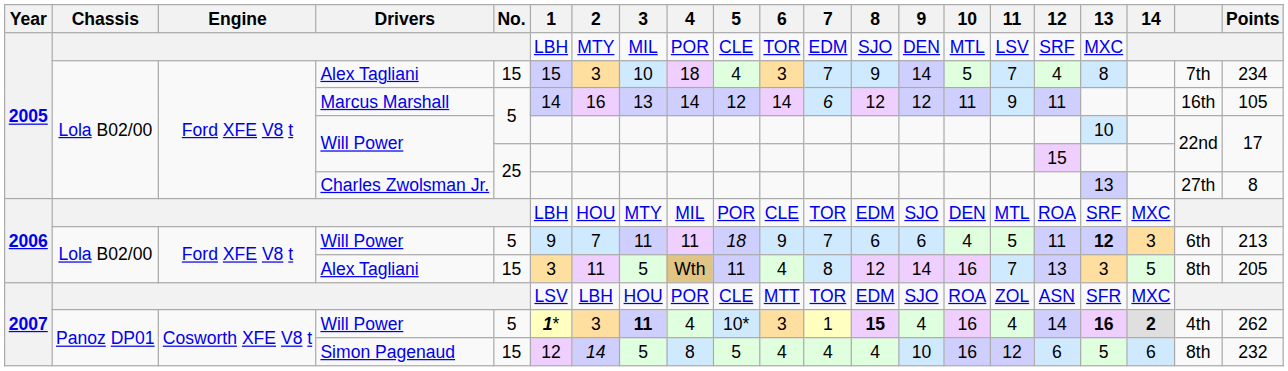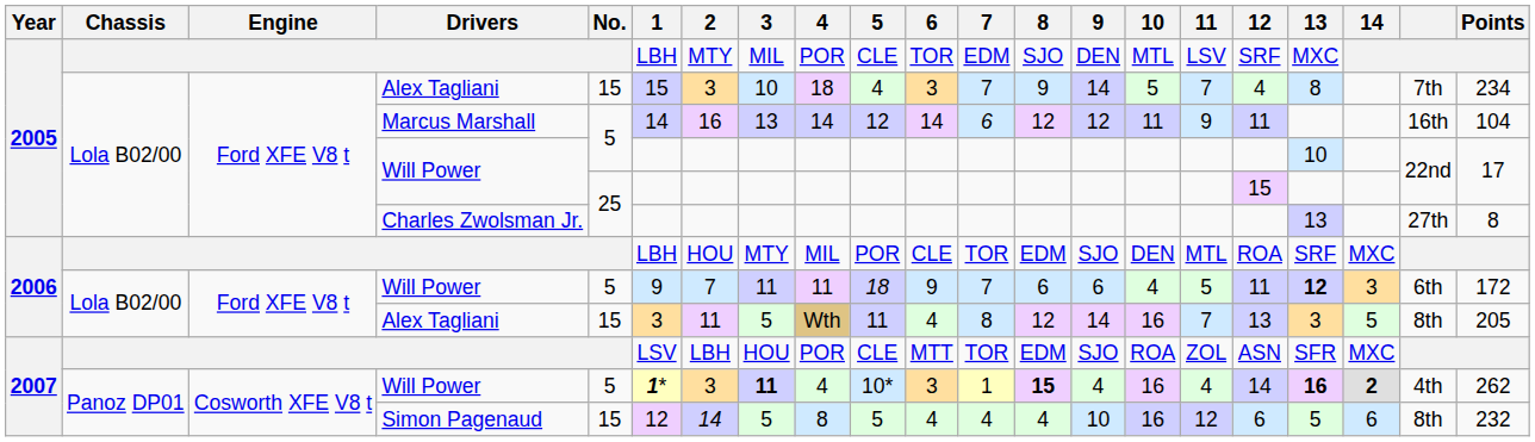Marcus Marshall | Points: 105 -> 104
2006 / Will Power | Points: 213 -> 172
